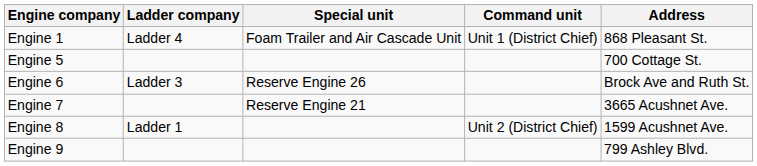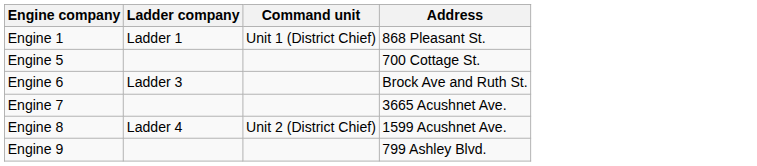- column: Special unit | Foam Trailer and Air Cascade Unit | Reserve Engine 26 | Reserve Engine 21
Engine 1 | Ladder company: Ladder 4 -> Ladder 1
Engine 8 | Ladder company: Ladder 1 -> Ladder 4
